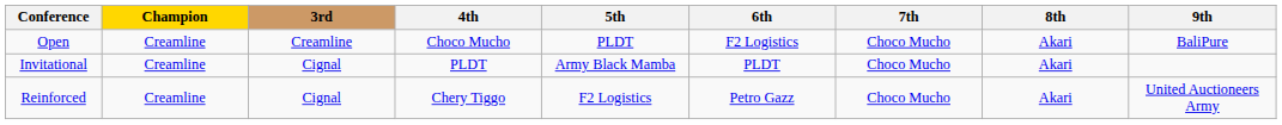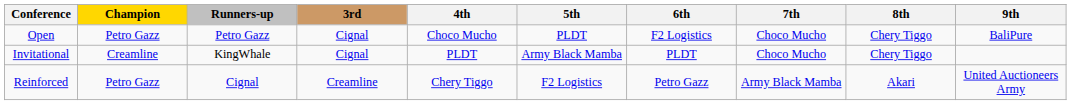+ column: Runners-up | Petro Gazz | KingWhale | Cignal
Open | Champion: Creamline -> Petro Gazz
Open | 3rd: Creamline -> Cignal
Open | 8th: Akari -> Chery Tiggo
Invitational | 8th: Akari -> Chery Tiggo
Reinforced | Champion: Creamline -> Petro Gazz
Reinforced | 3rd: Cignal -> Creamline
Reinforced | 7th: Choco Mucho -> Army Black Mamba
